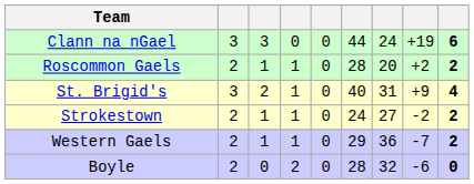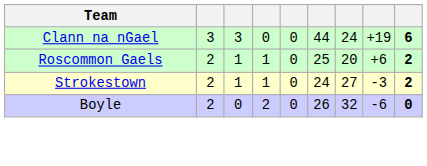Roscommon Gaels | column 6: 28 -> 25
Roscommon Gaels | column 8: +2 -> +6
- row: St. Brigid's | 3 | 2 | 1 | 0 | 40 | 31 | +9 | 4
Strokestown | column 8: -2 -> -3
- row: Western Gaels | 2 | 1 | 1 | 0 | 29 | 36 | -7 | 2
Boyle | column 6: 28 -> 26
